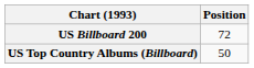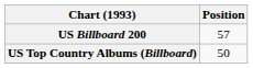US Billboard 200 | Position: 72 -> 57
